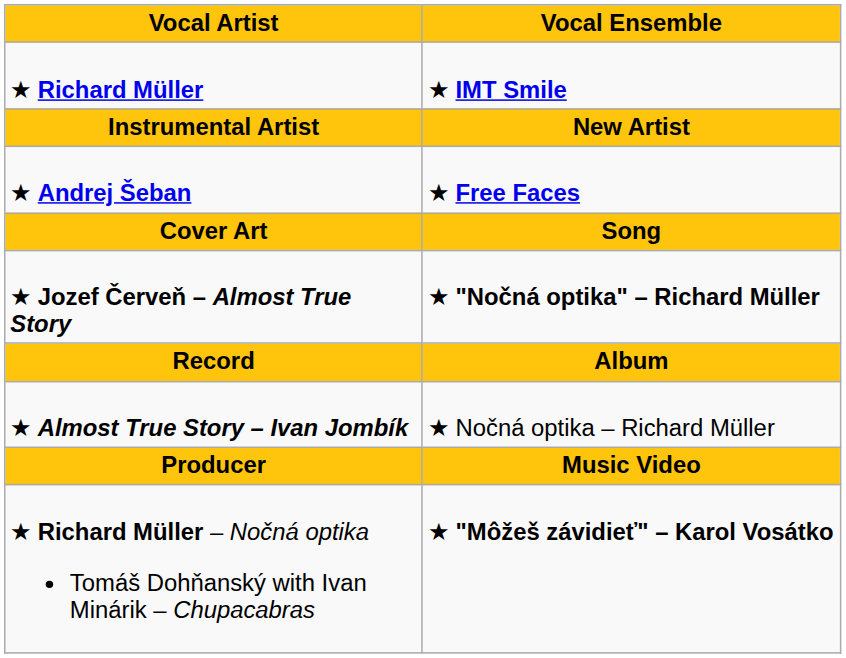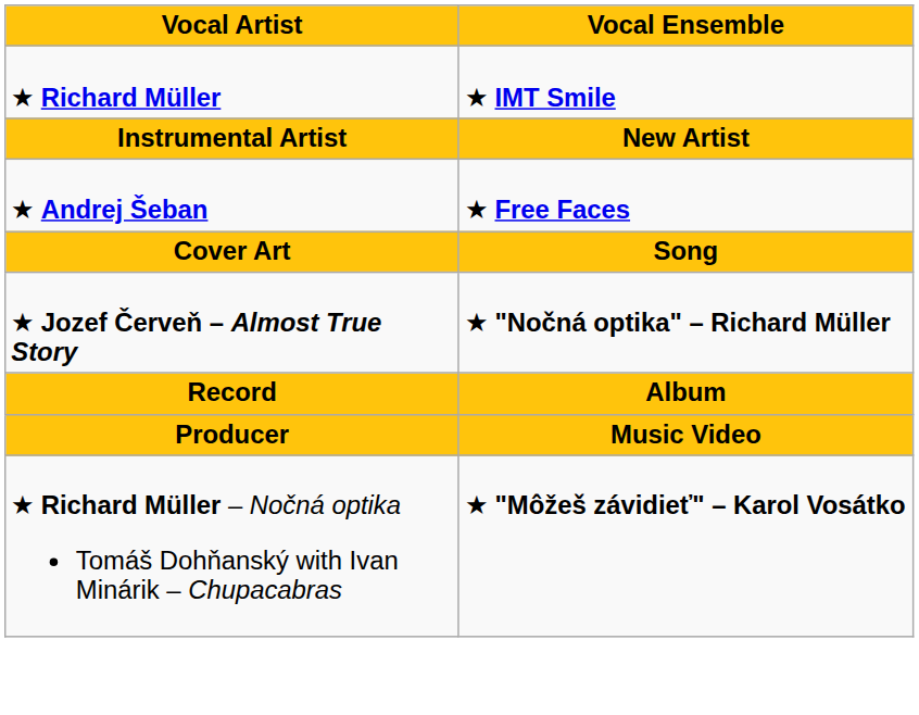- row: ★ Almost True Story – Ivan Jombík | ★ Nočná optika – Richard Müller
